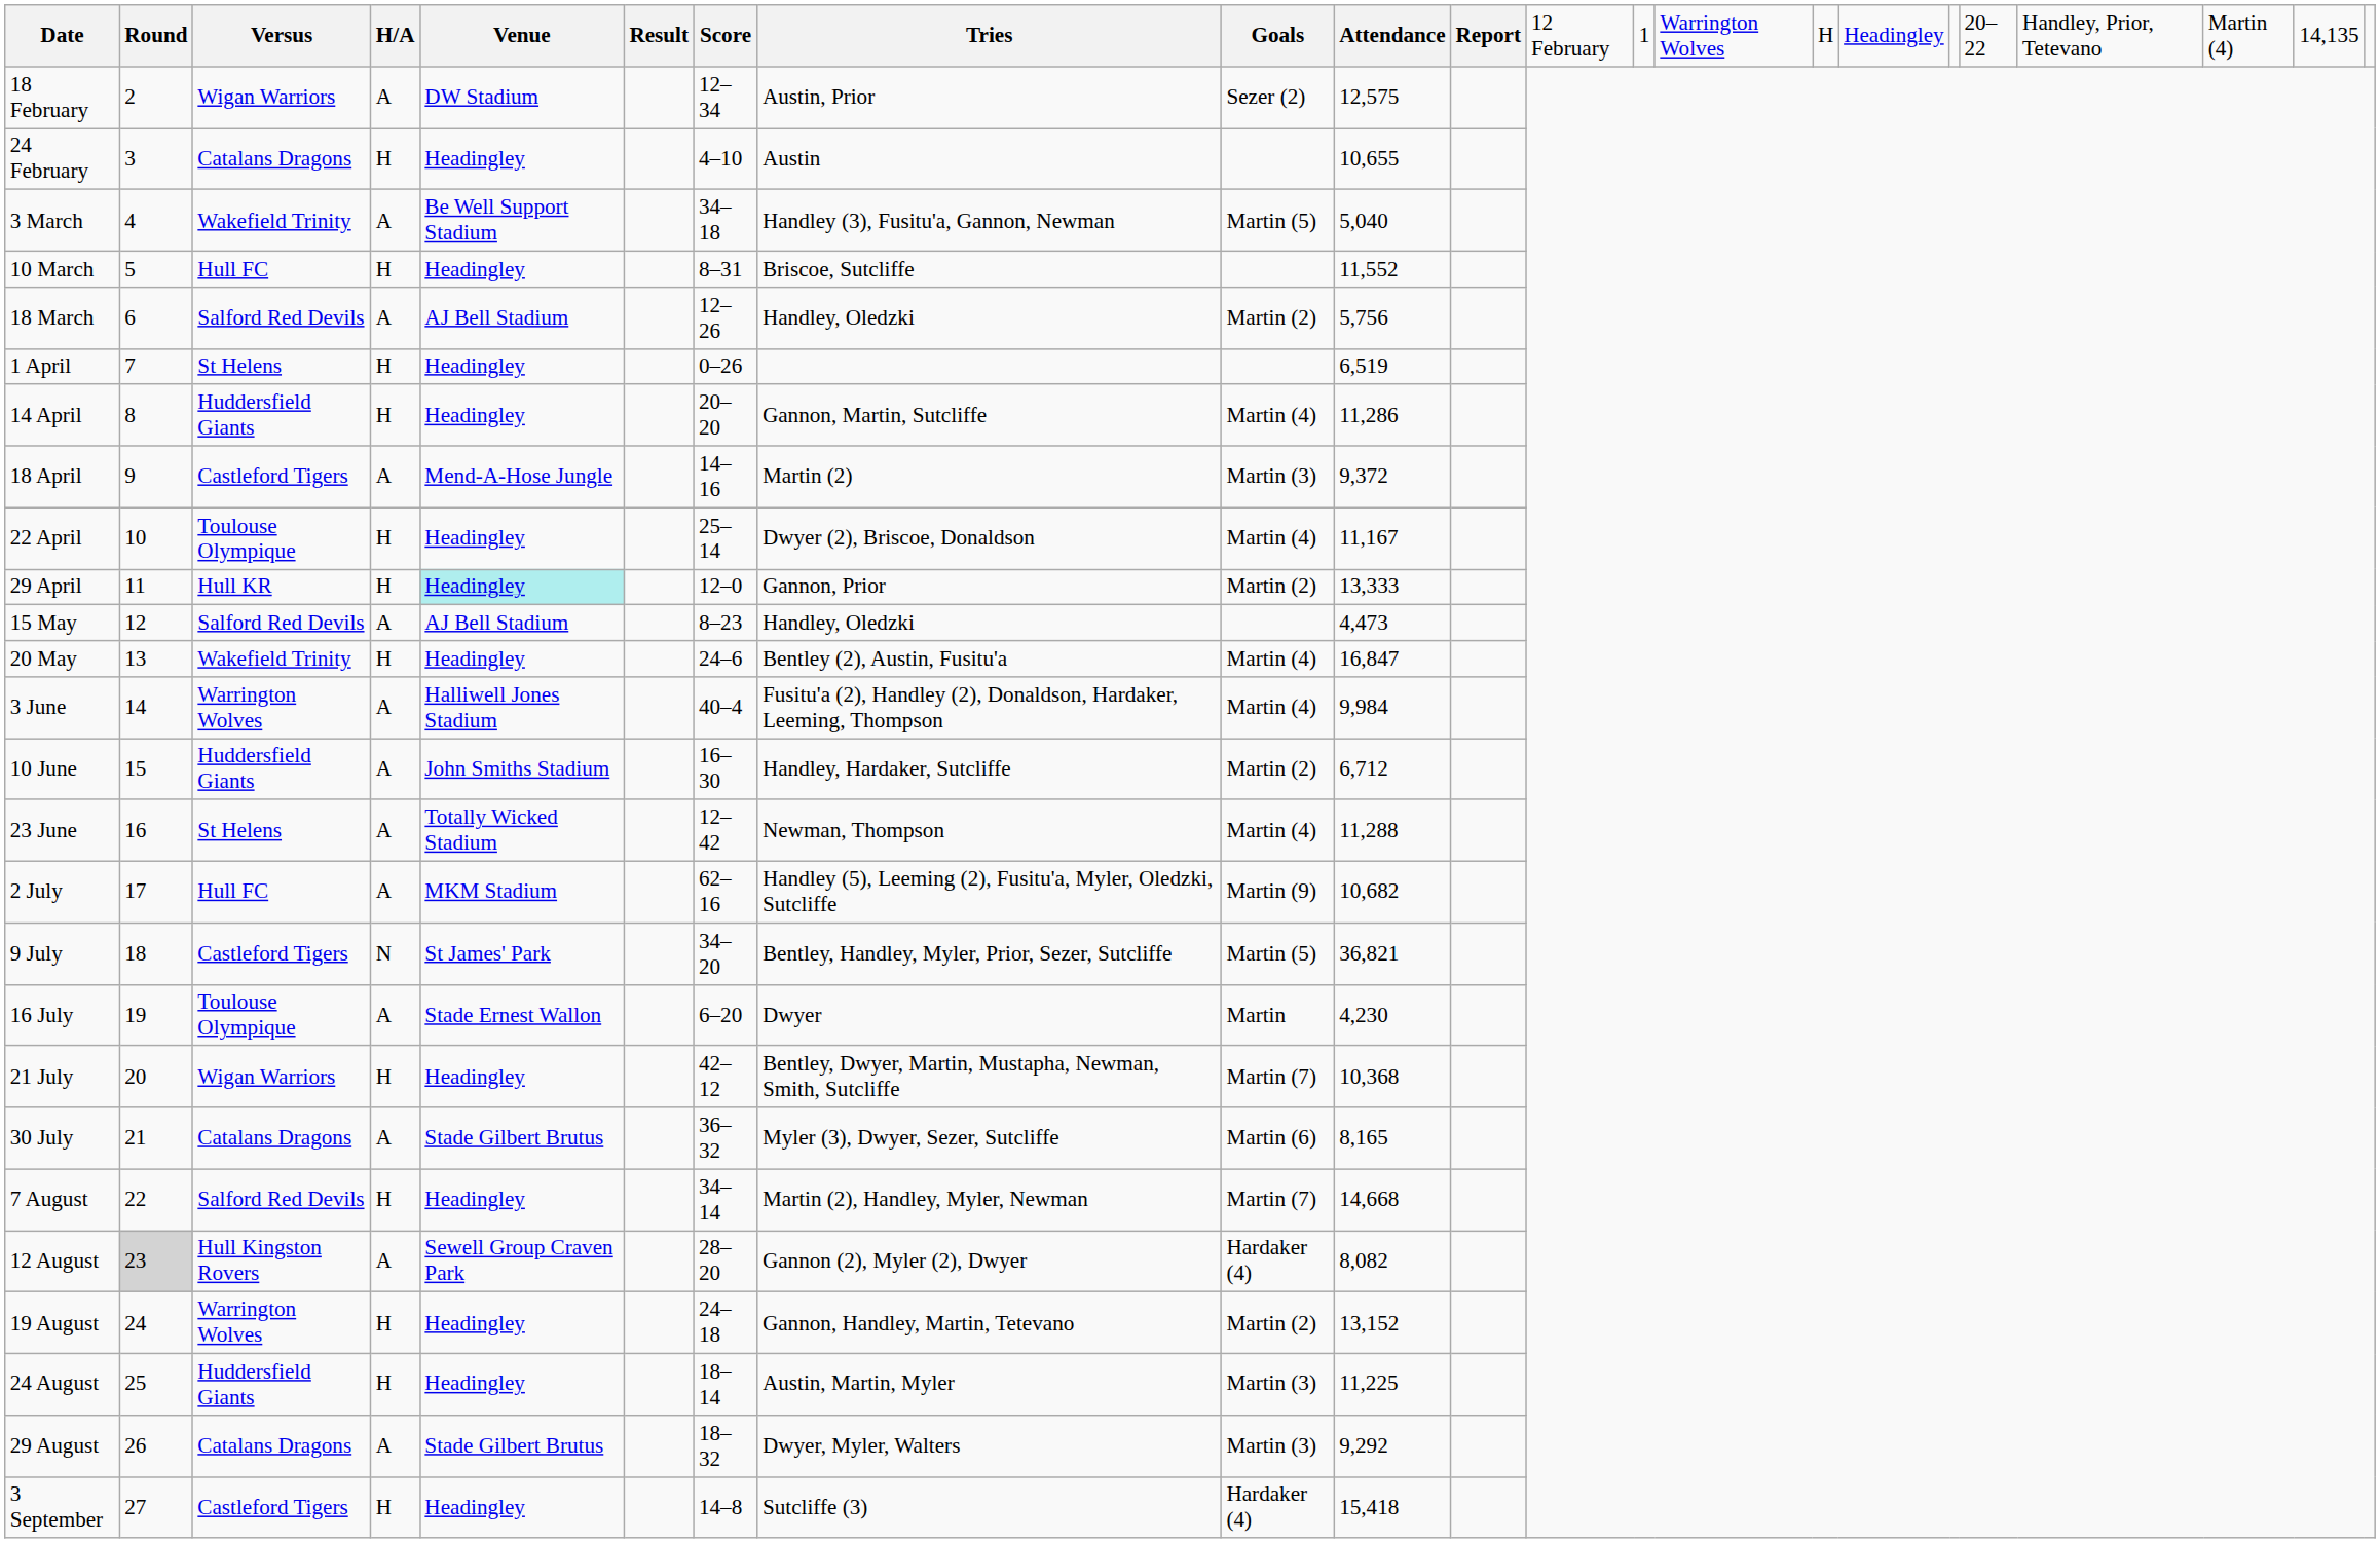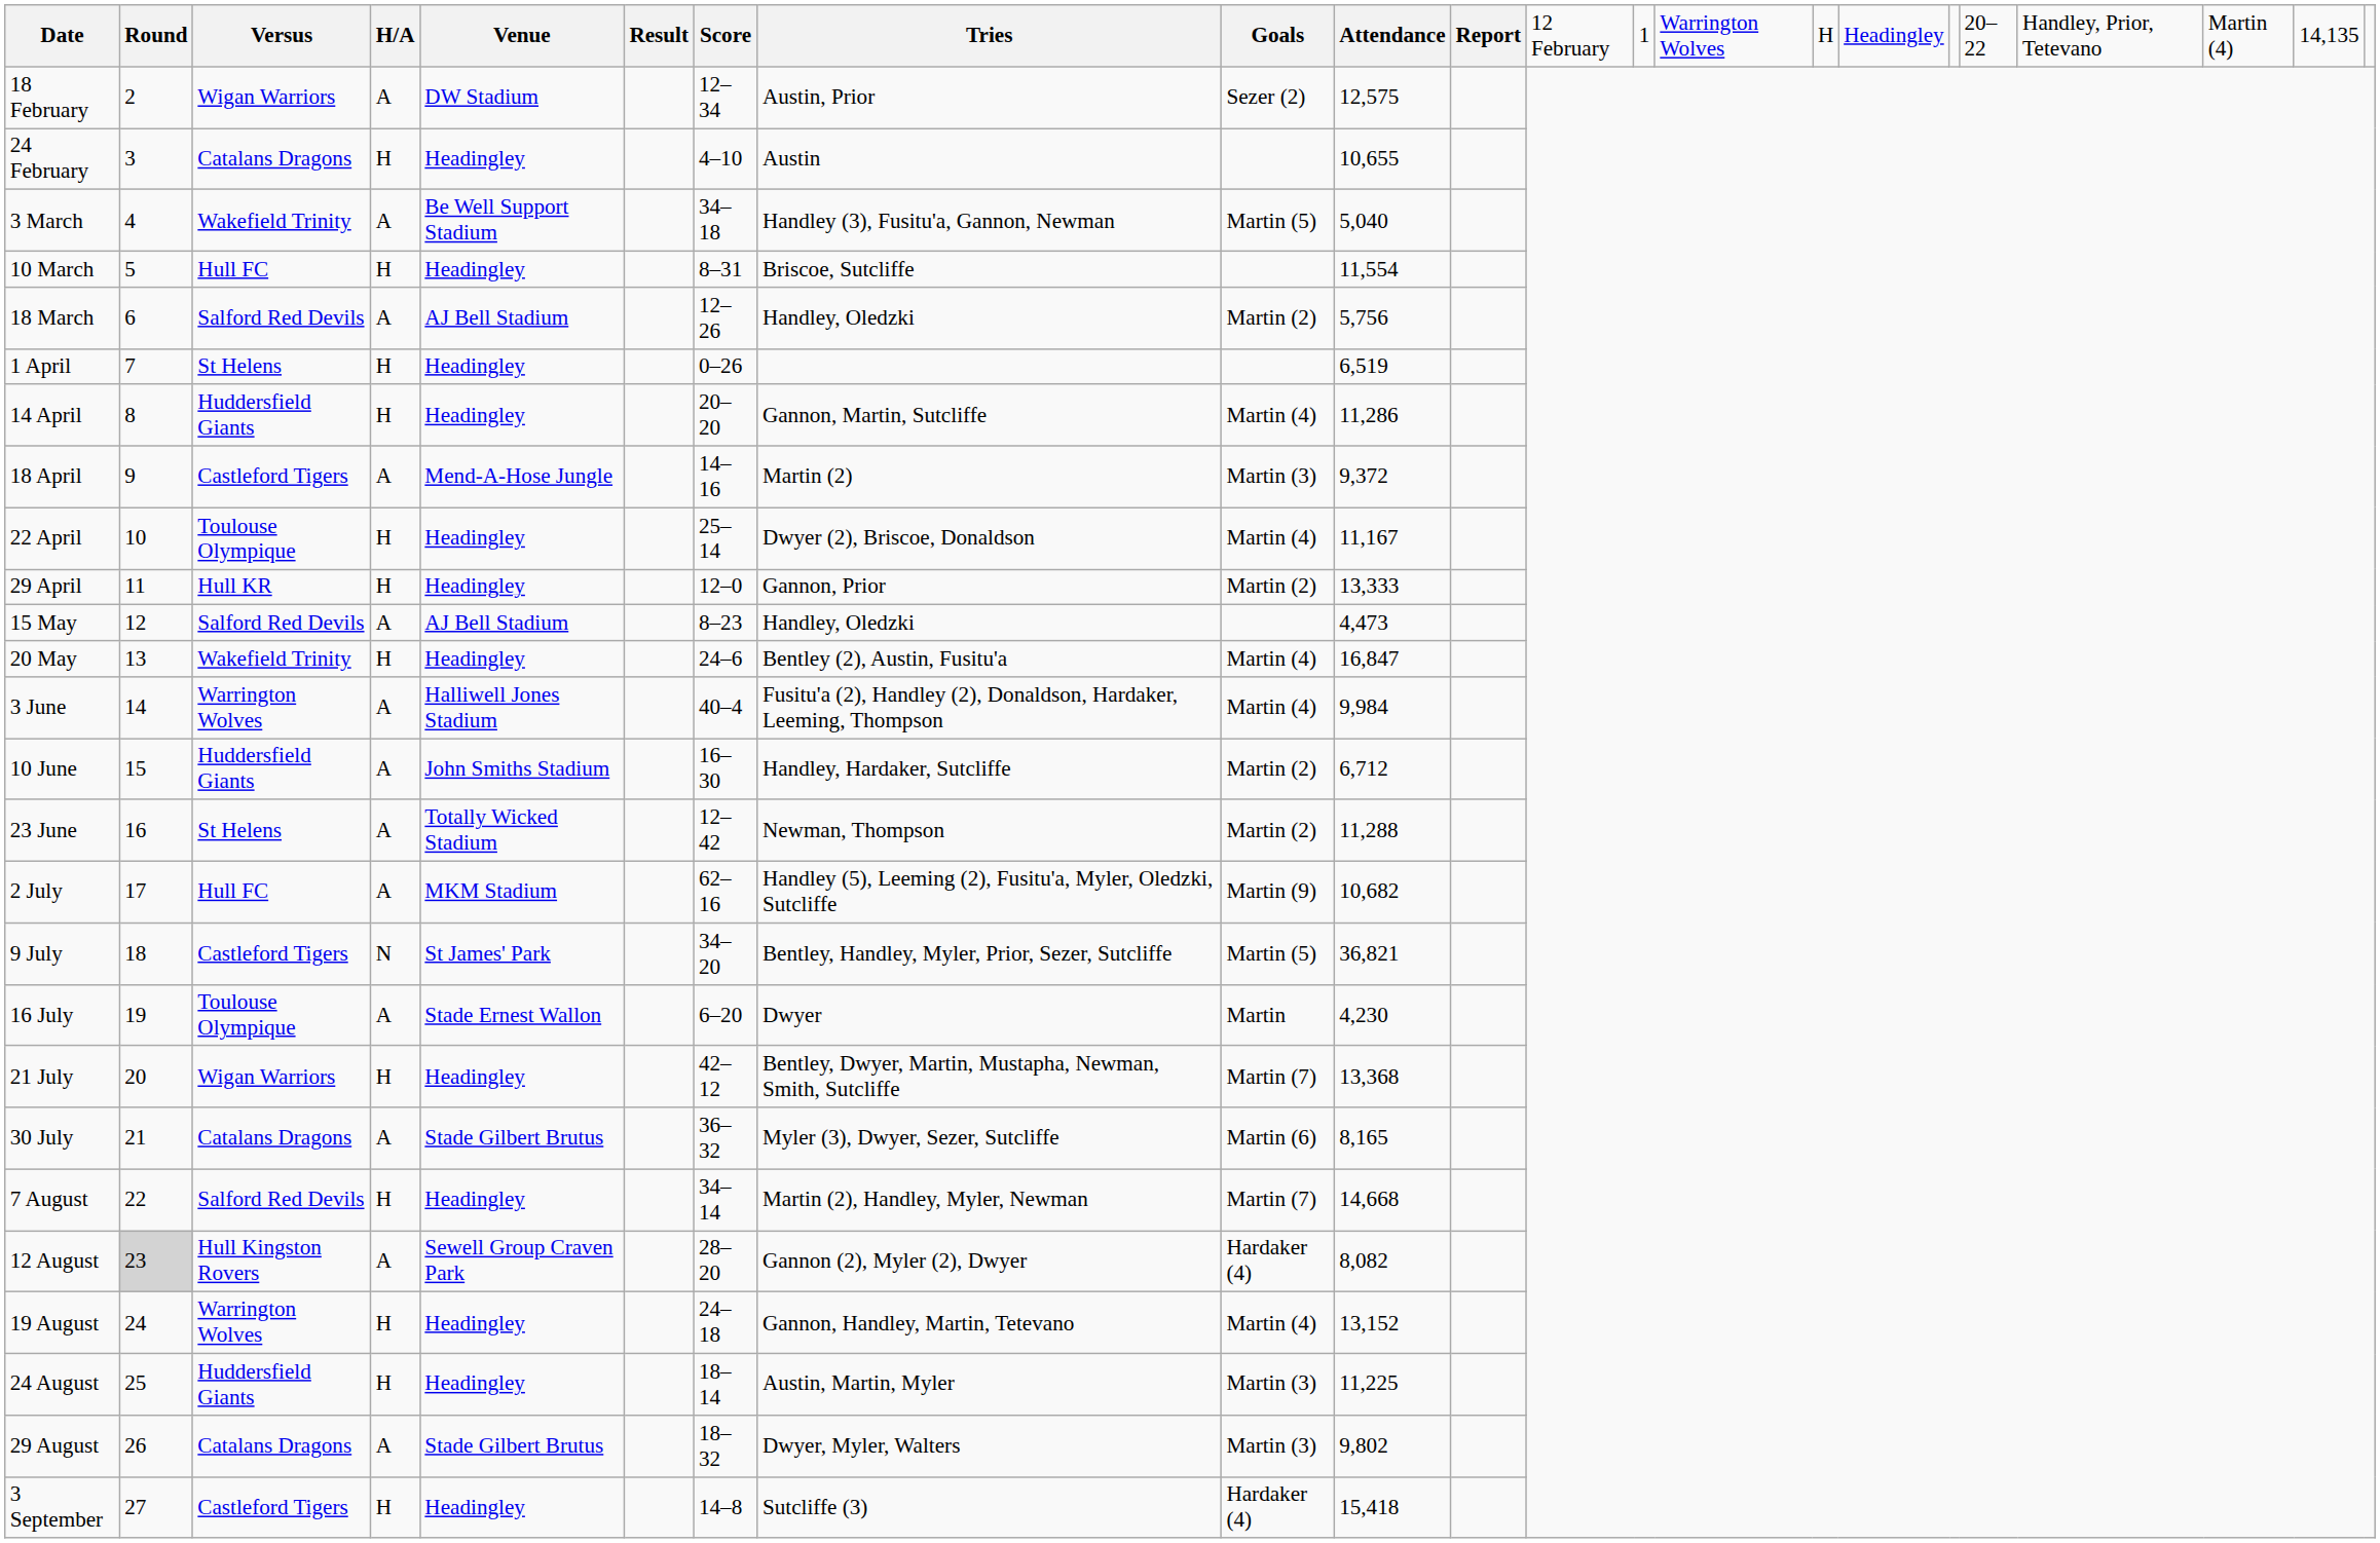10 March | column 10: 11,552 -> 11,554
29 April | column 5: paleturquoise background -> no background
23 June | column 9: Martin (4) -> Martin (2)
21 July | column 10: 10,368 -> 13,368
19 August | column 9: Martin (2) -> Martin (4)
29 August | column 10: 9,292 -> 9,802
